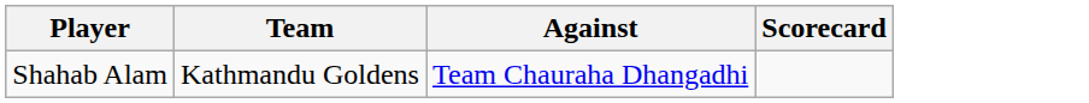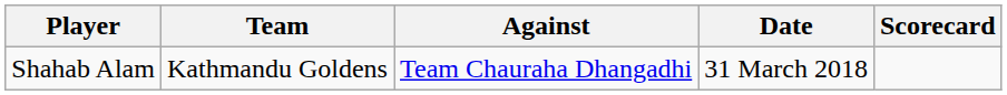+ column: Date | 31 March 2018
